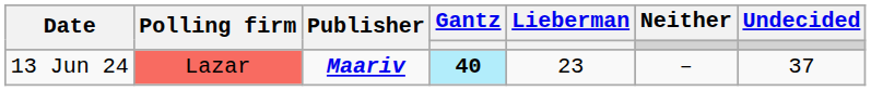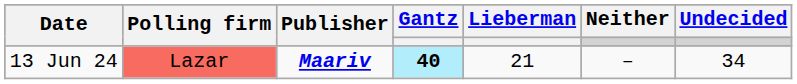13 Jun 24 | Lieberman: 23 -> 21
13 Jun 24 | Undecided: 37 -> 34
